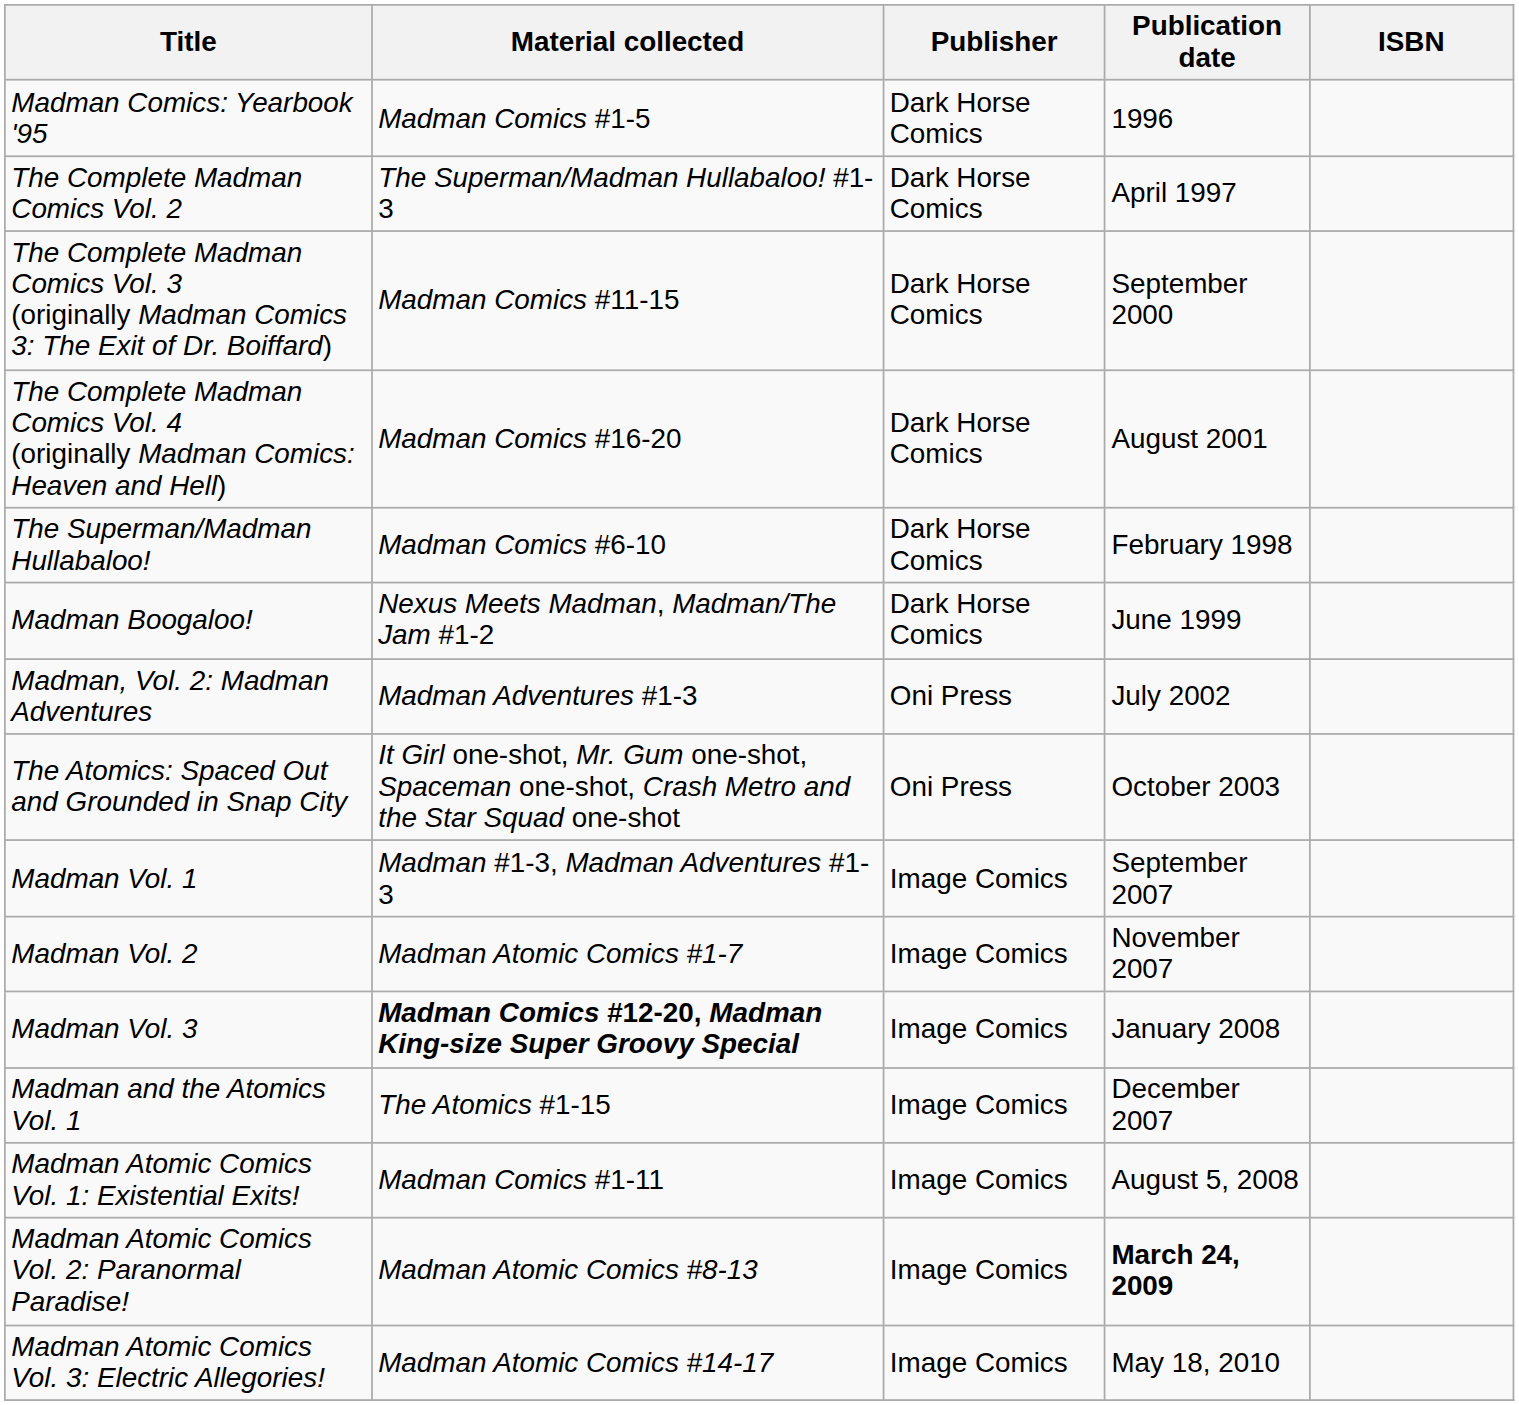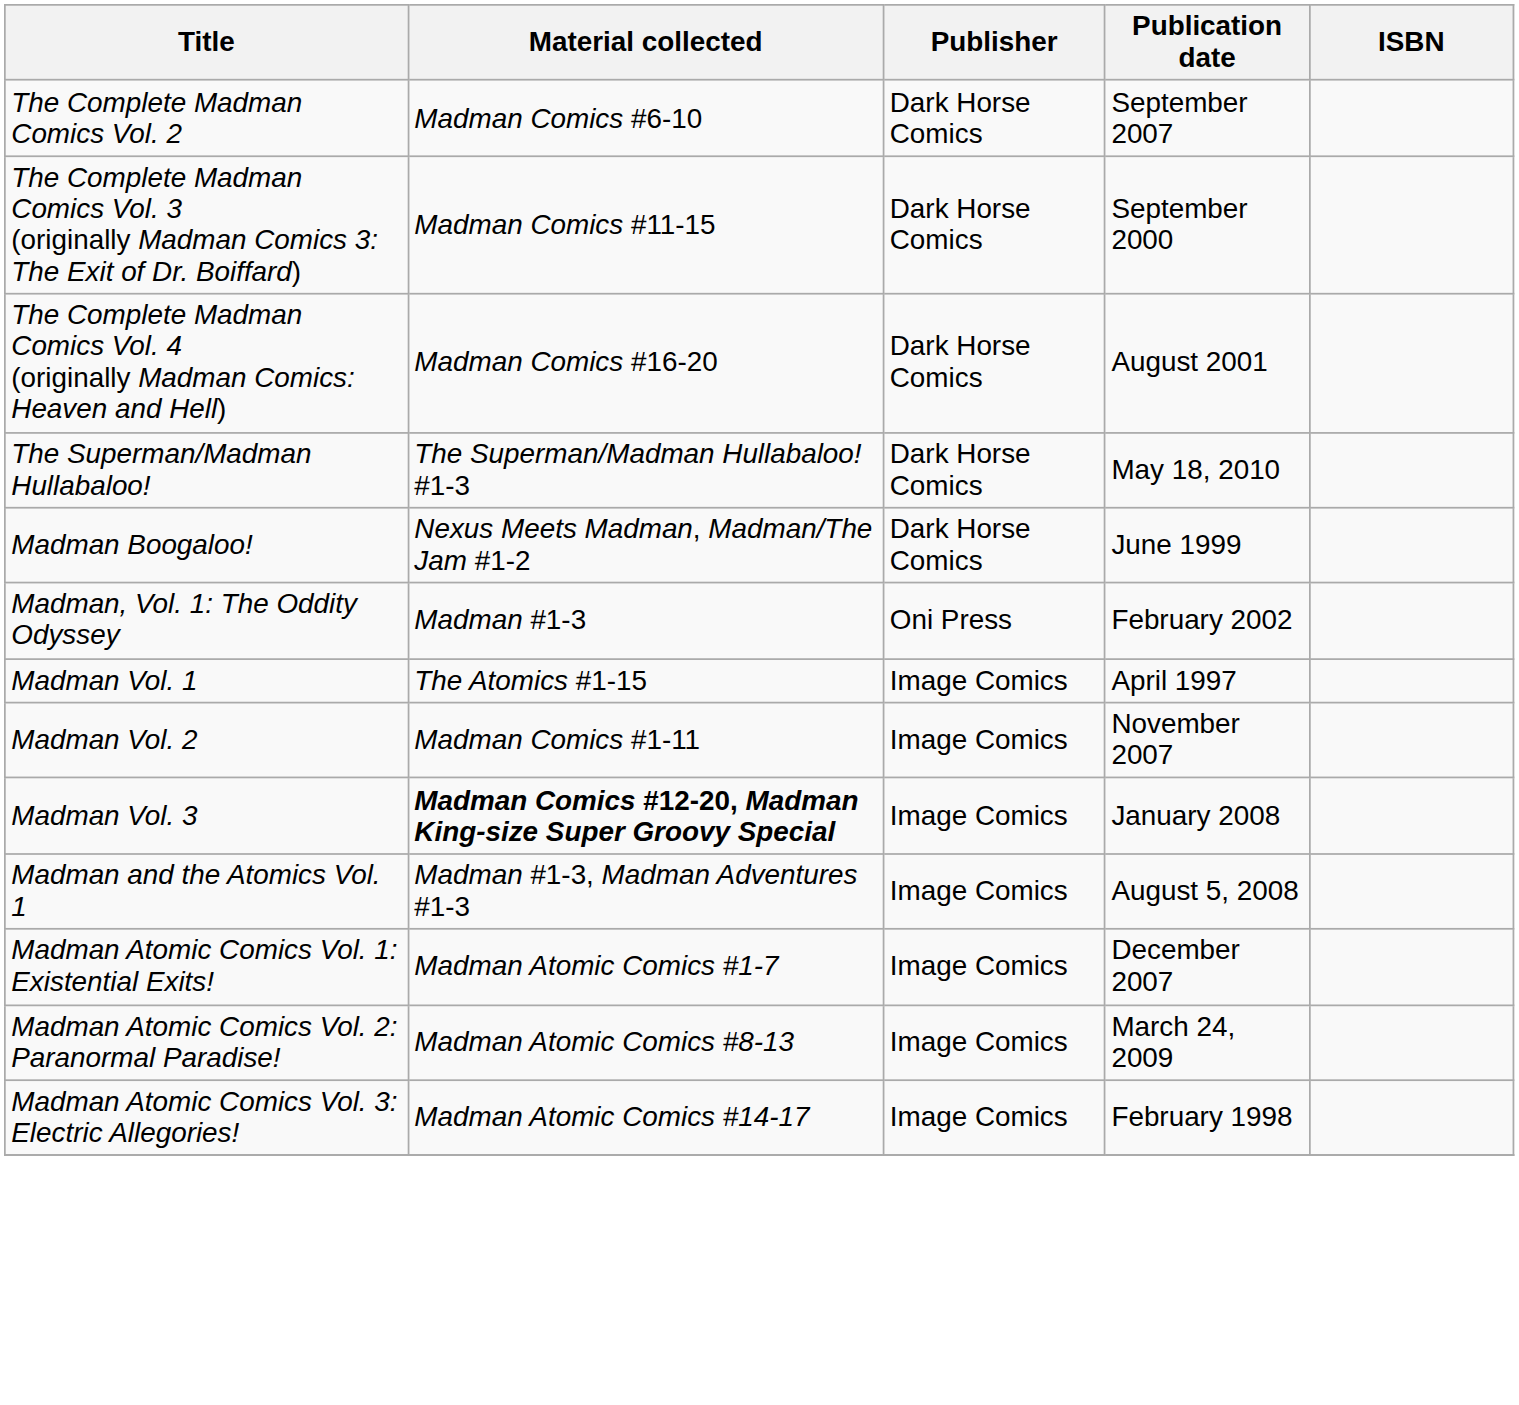- row: Madman Comics: Yearbook '95 | Madman Comics #1-5 | Dark Horse Comics | 1996
The Complete Madman Comics Vol. 2 | Material collected: The Superman/Madman Hullabaloo! #1-3 -> Madman Comics #6-10
The Complete Madman Comics Vol. 2 | Publication date: April 1997 -> September 2007
The Superman/Madman Hullabaloo! | Material collected: Madman Comics #6-10 -> The Superman/Madman Hullabaloo! #1-3
The Superman/Madman Hullabaloo! | Publication date: February 1998 -> May 18, 2010
+ row: Madman, Vol. 1: The Oddity Odyssey | Madman #1-3 | Oni Press | February 2002
- row: Madman, Vol. 2: Madman Adventures | Madman Adventures #1-3 | Oni Press | July 2002
- row: The Atomics: Spaced Out and Grounded in Snap City | It Girl one-shot, Mr. Gum one-shot, Spaceman one-shot, Crash Metro and the Star Squad one-shot | Oni Press | October 2003
Madman Vol. 1 | Material collected: Madman #1-3, Madman Adventures #1-3 -> The Atomics #1-15
Madman Vol. 1 | Publication date: September 2007 -> April 1997
Madman Vol. 2 | Material collected: Madman Atomic Comics #1-7 -> Madman Comics #1-11
Madman and the Atomics Vol. 1 | Material collected: The Atomics #1-15 -> Madman #1-3, Madman Adventures #1-3
Madman and the Atomics Vol. 1 | Publication date: December 2007 -> August 5, 2008
Madman Atomic Comics Vol. 1: Existential Exits! | Material collected: Madman Comics #1-11 -> Madman Atomic Comics #1-7
Madman Atomic Comics Vol. 1: Existential Exits! | Publication date: August 5, 2008 -> December 2007
Madman Atomic Comics Vol. 2: Paranormal Paradise! | Publication date: bold -> normal
Madman Atomic Comics Vol. 3: Electric Allegories! | Publication date: May 18, 2010 -> February 1998
